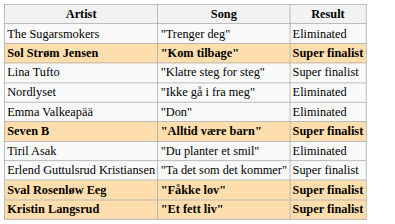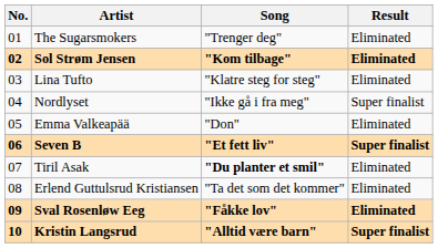+ column: No. | 01 | 02 | 03 | 04 | 05 | 06 | 07 | 08 | 09 | 10
Sol Strøm Jensen | Result: Super finalist -> Eliminated
Lina Tufto | Result: Super finalist -> Eliminated
Nordlyset | Result: Eliminated -> Super finalist
Seven B | Song: "Alltid være barn" -> "Et fett liv"
Tiril Asak | Song: normal -> bold
Erlend Guttulsrud Kristiansen | Result: Super finalist -> Eliminated
Sval Rosenløw Eeg | Result: Super finalist -> Eliminated
Kristin Langsrud | Song: "Et fett liv" -> "Alltid være barn"
